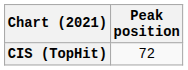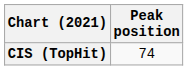CIS (TopHit) | Peak position: 72 -> 74
